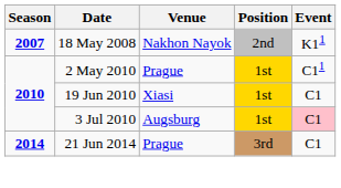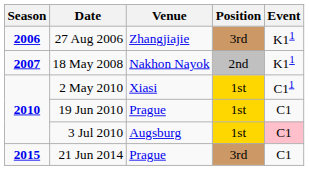+ row: 2006 | 27 Aug 2006 | Zhangjiajie | 3rd | K11
2 May 2010 | Venue: Prague -> Xiasi
19 Jun 2010 | Venue: Xiasi -> Prague
21 Jun 2014 | Season: 2014 -> 2015
